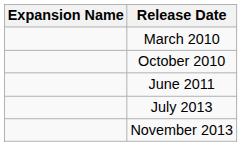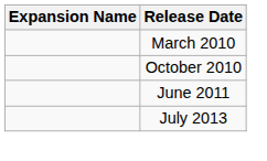- row: November 2013
